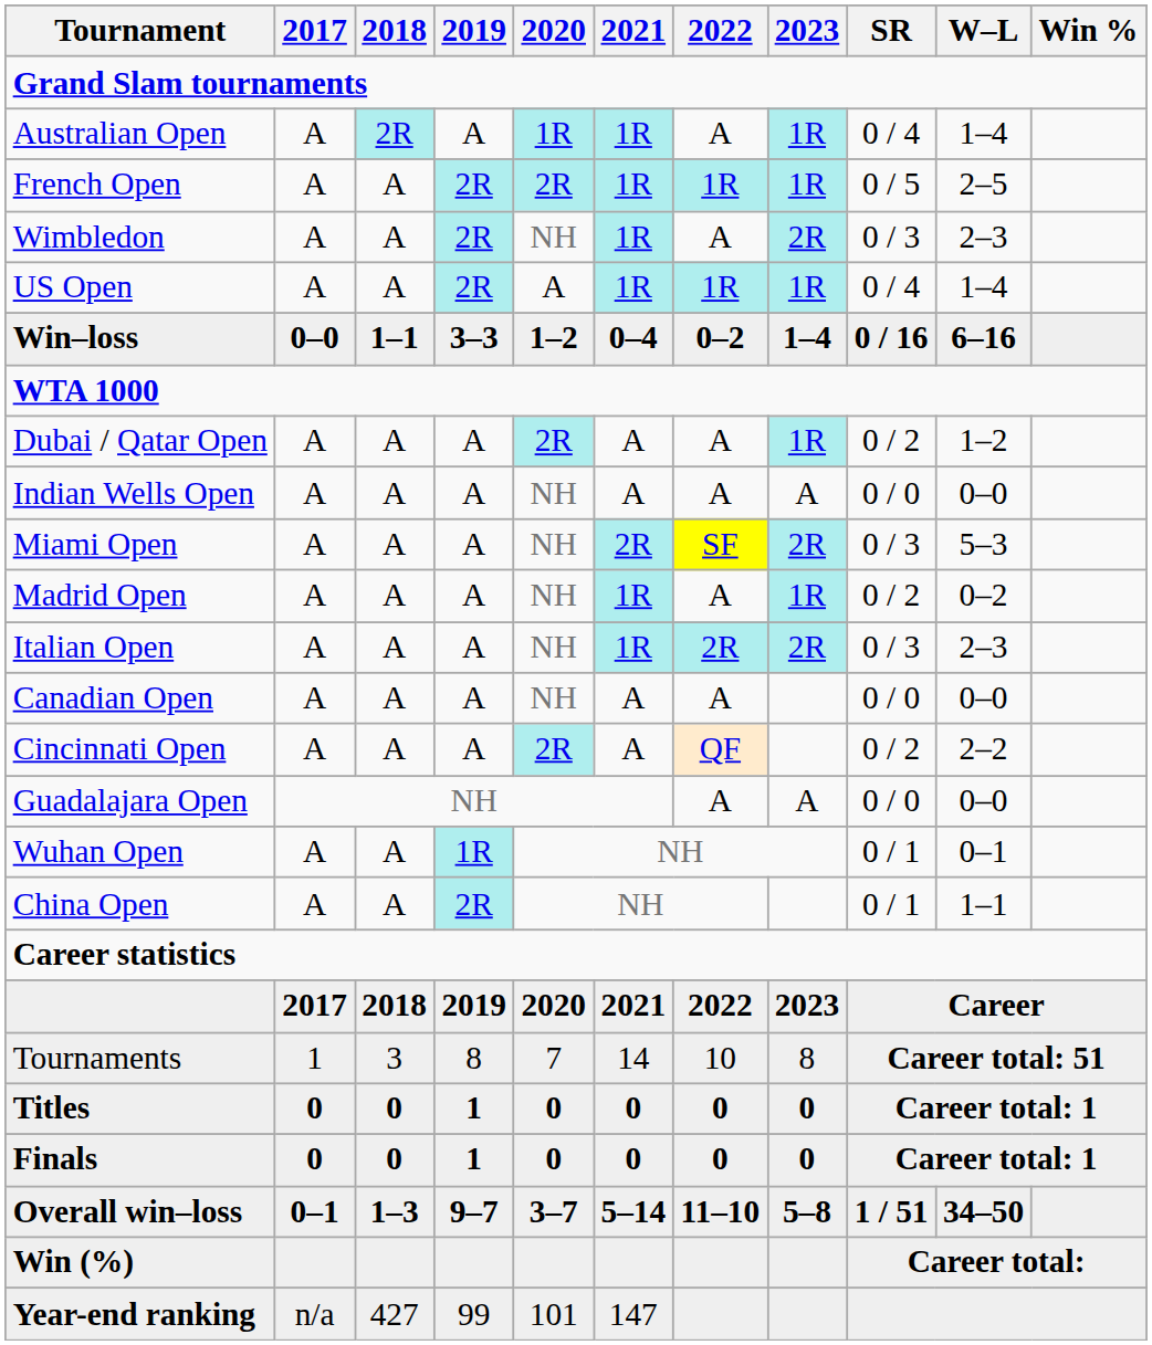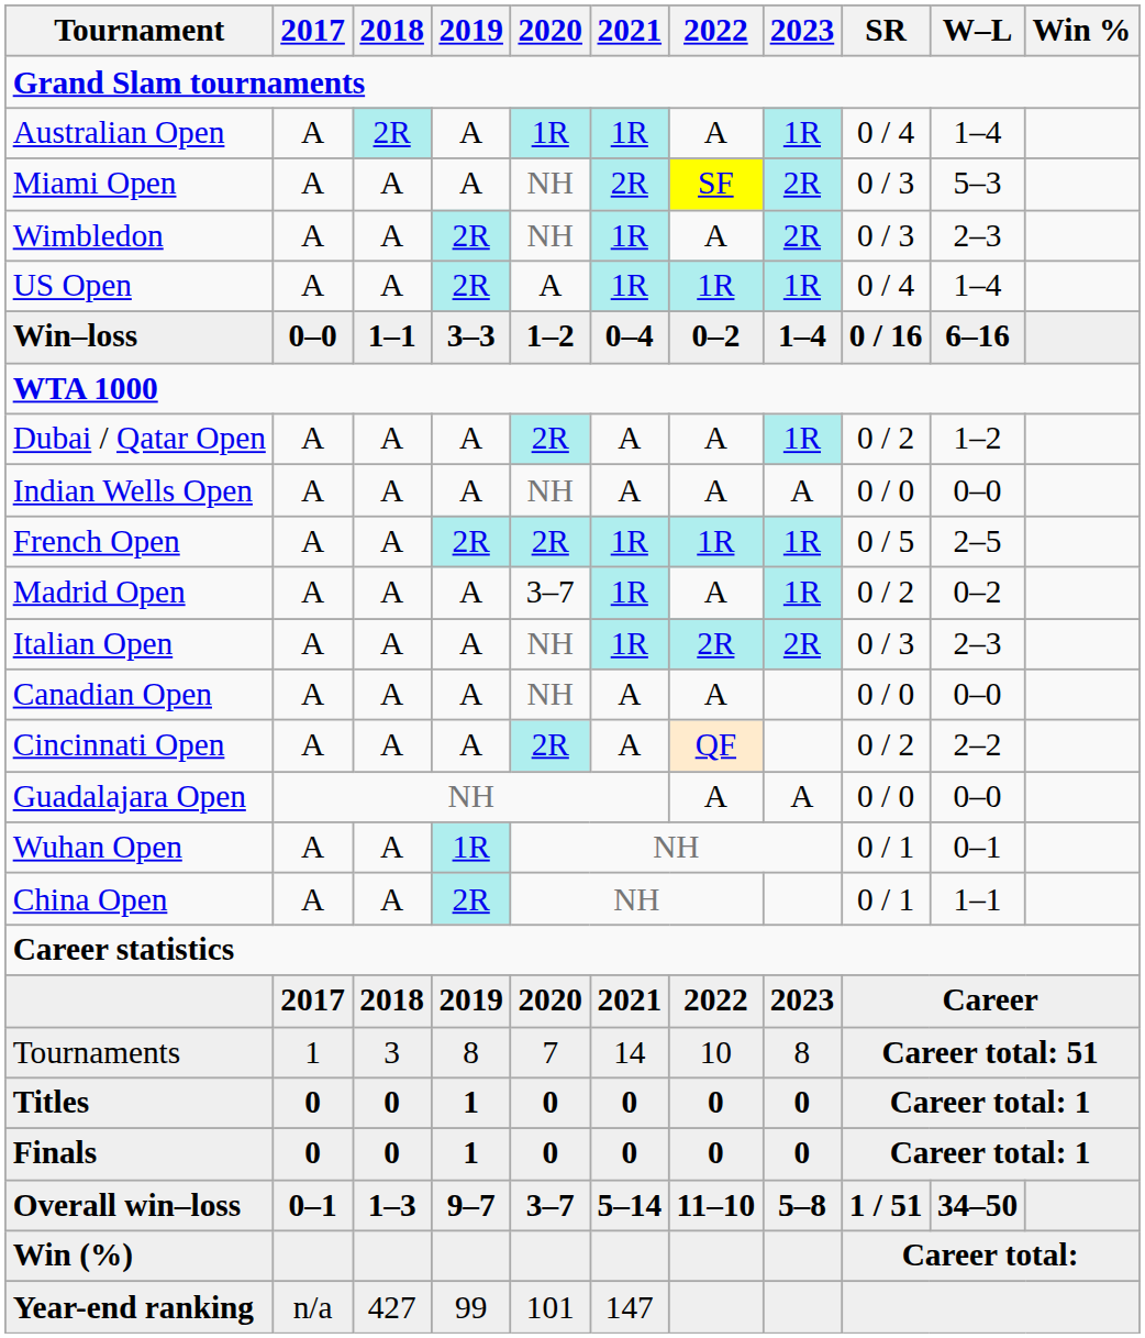rows swapped: French Open <-> Miami Open
Madrid Open | 2020: NH -> 3–7
